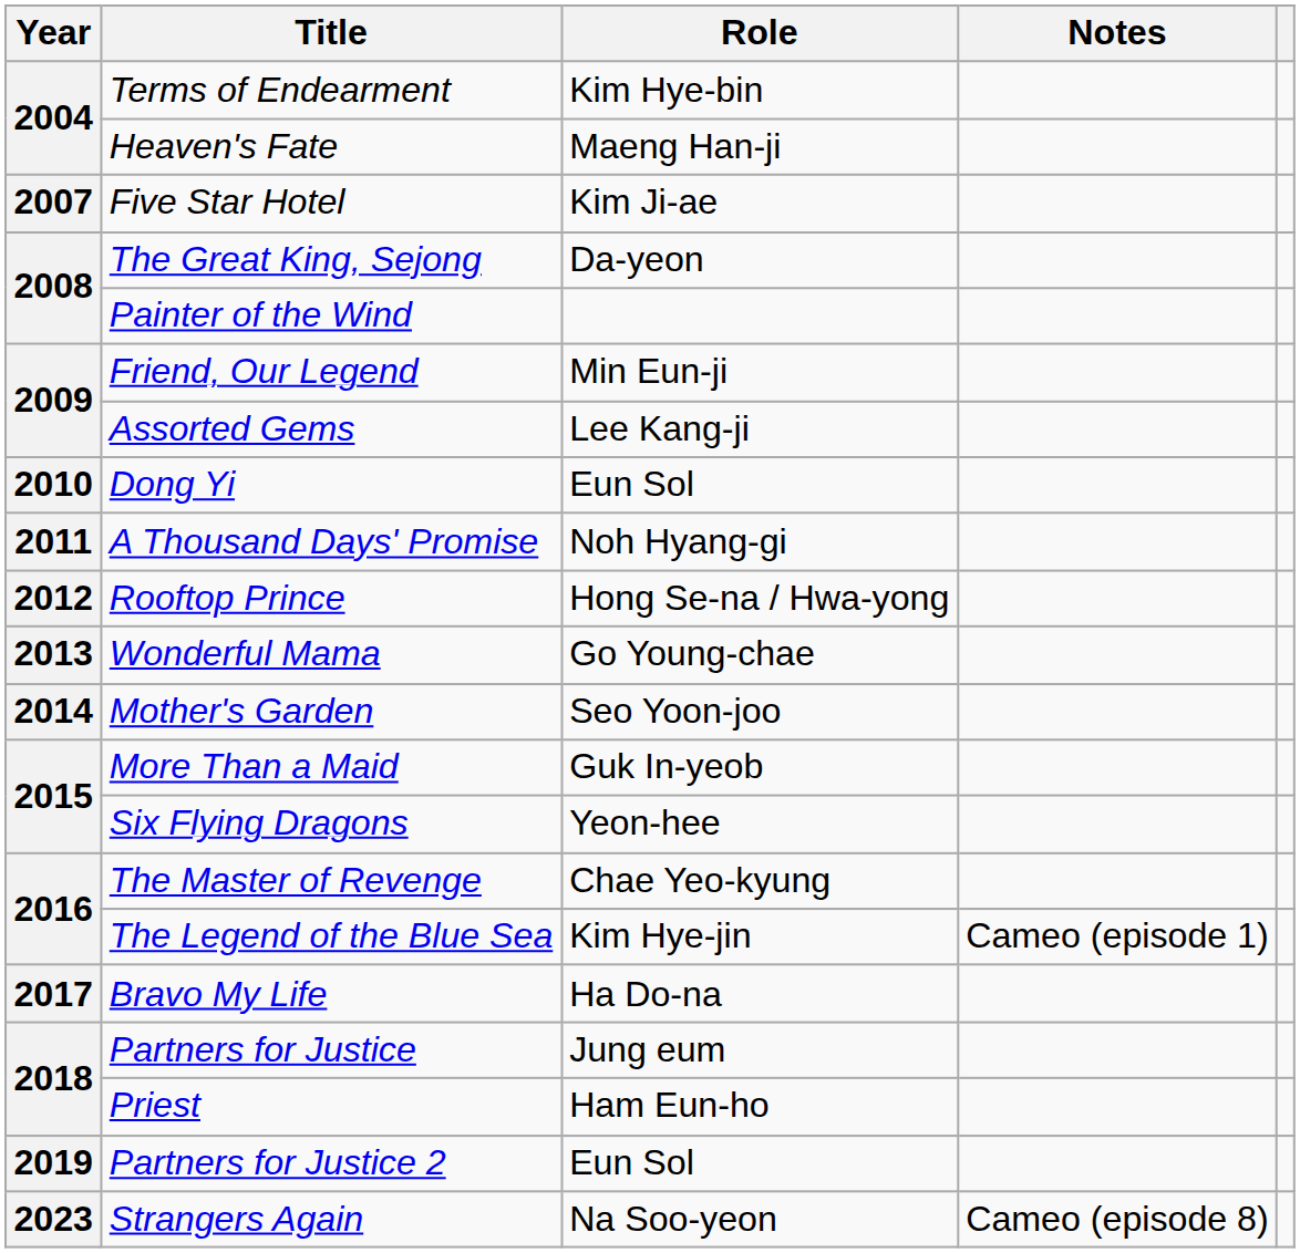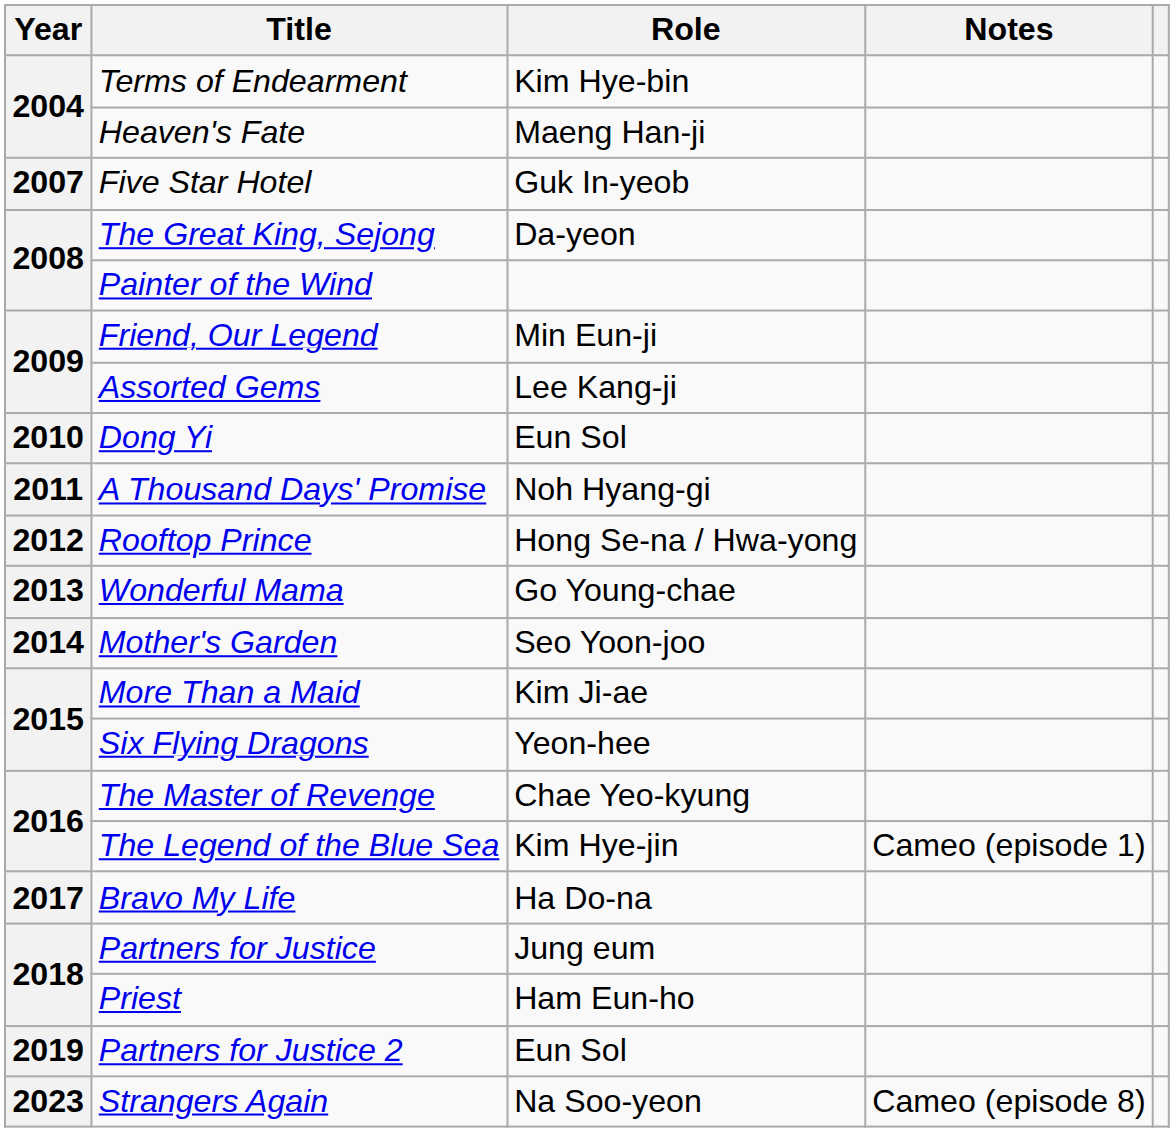Five Star Hotel | Role: Kim Ji-ae -> Guk In-yeob
More Than a Maid | Role: Guk In-yeob -> Kim Ji-ae
